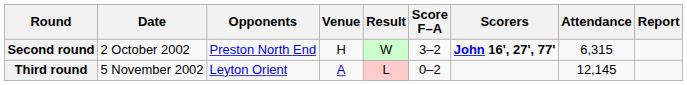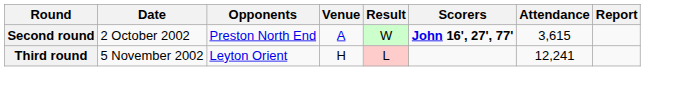- column: Score F–A | 3–2 | 0–2
Second round | Venue: H -> A
Second round | Attendance: 6,315 -> 3,615
Third round | Venue: A -> H
Third round | Attendance: 12,145 -> 12,241
